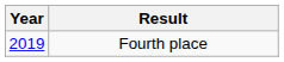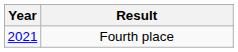Fourth place | Year: 2019 -> 2021
